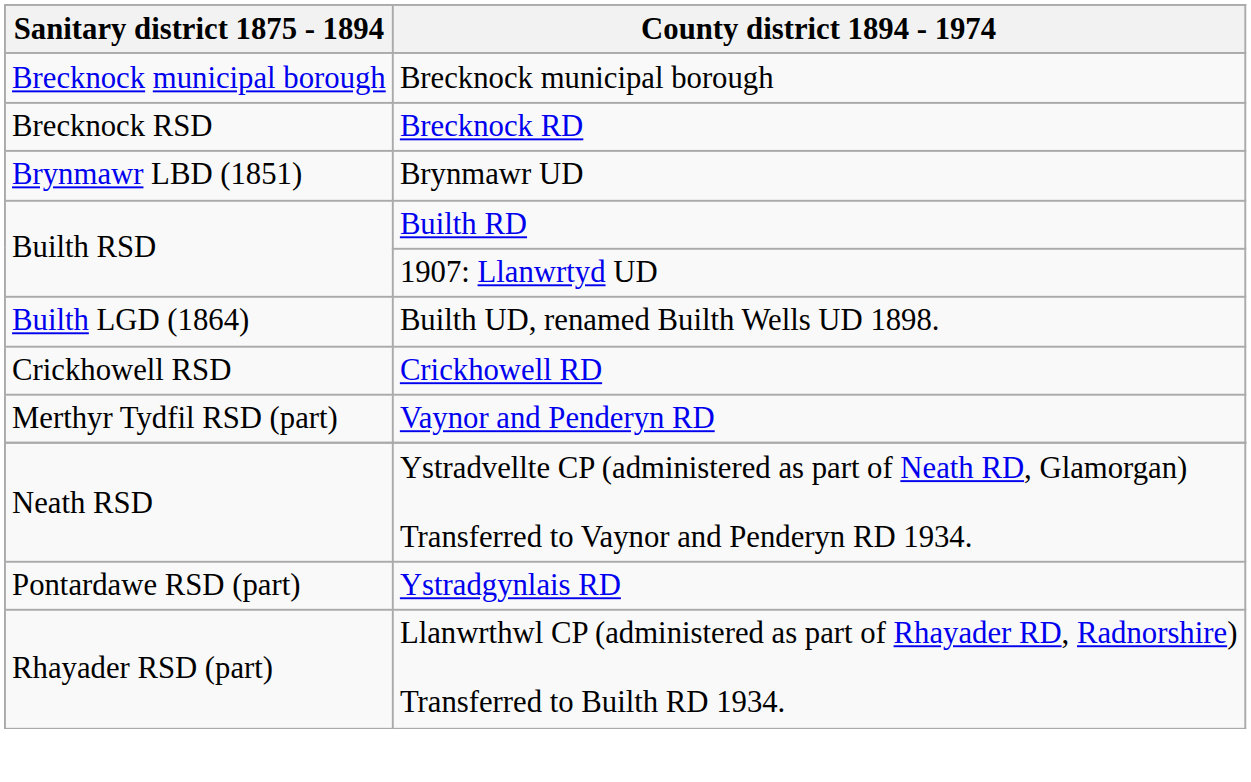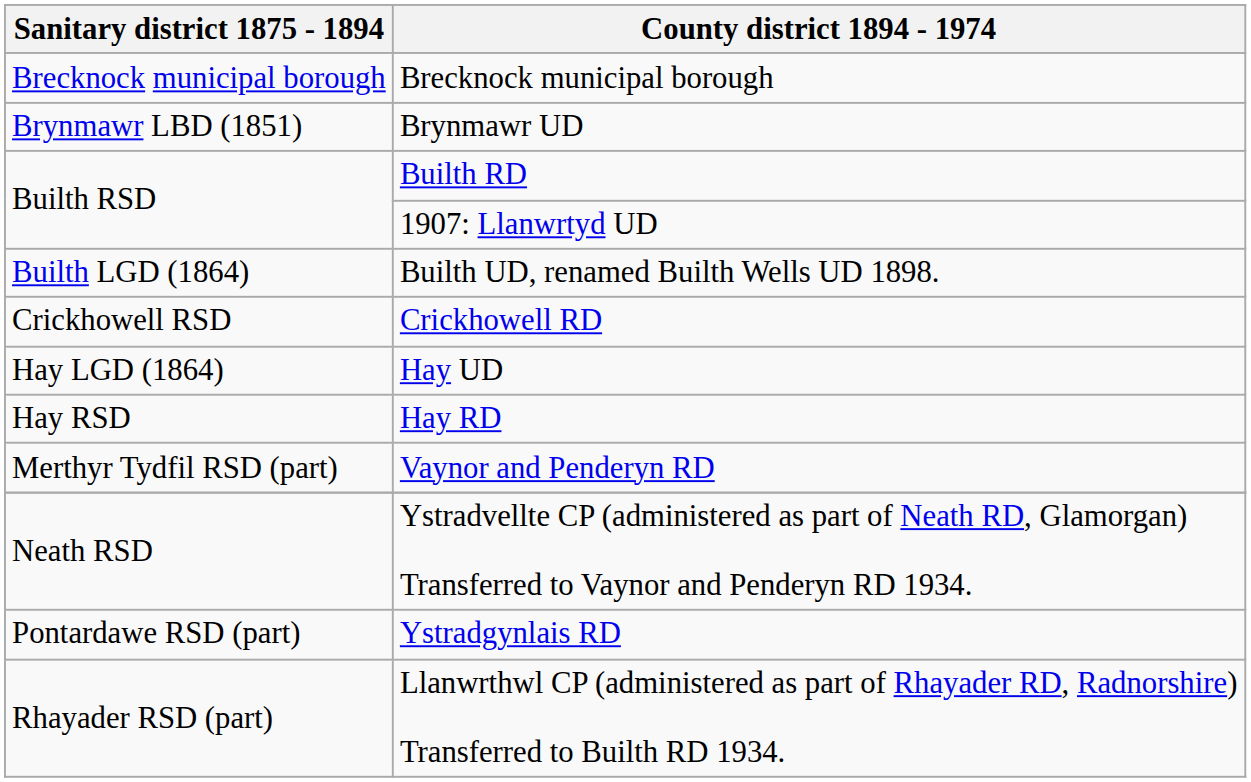- row: Brecknock RSD | Brecknock RD
+ row: Hay LGD (1864) | Hay UD
+ row: Hay RSD | Hay RD
